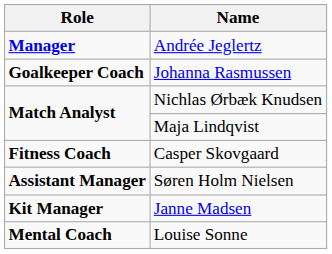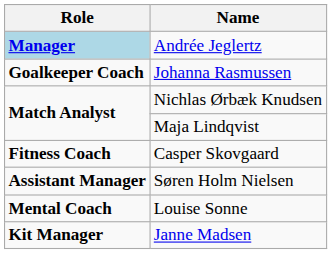Andrée Jeglertz | Role: no background -> lightblue background
rows swapped: Louise Sonne <-> Janne Madsen
